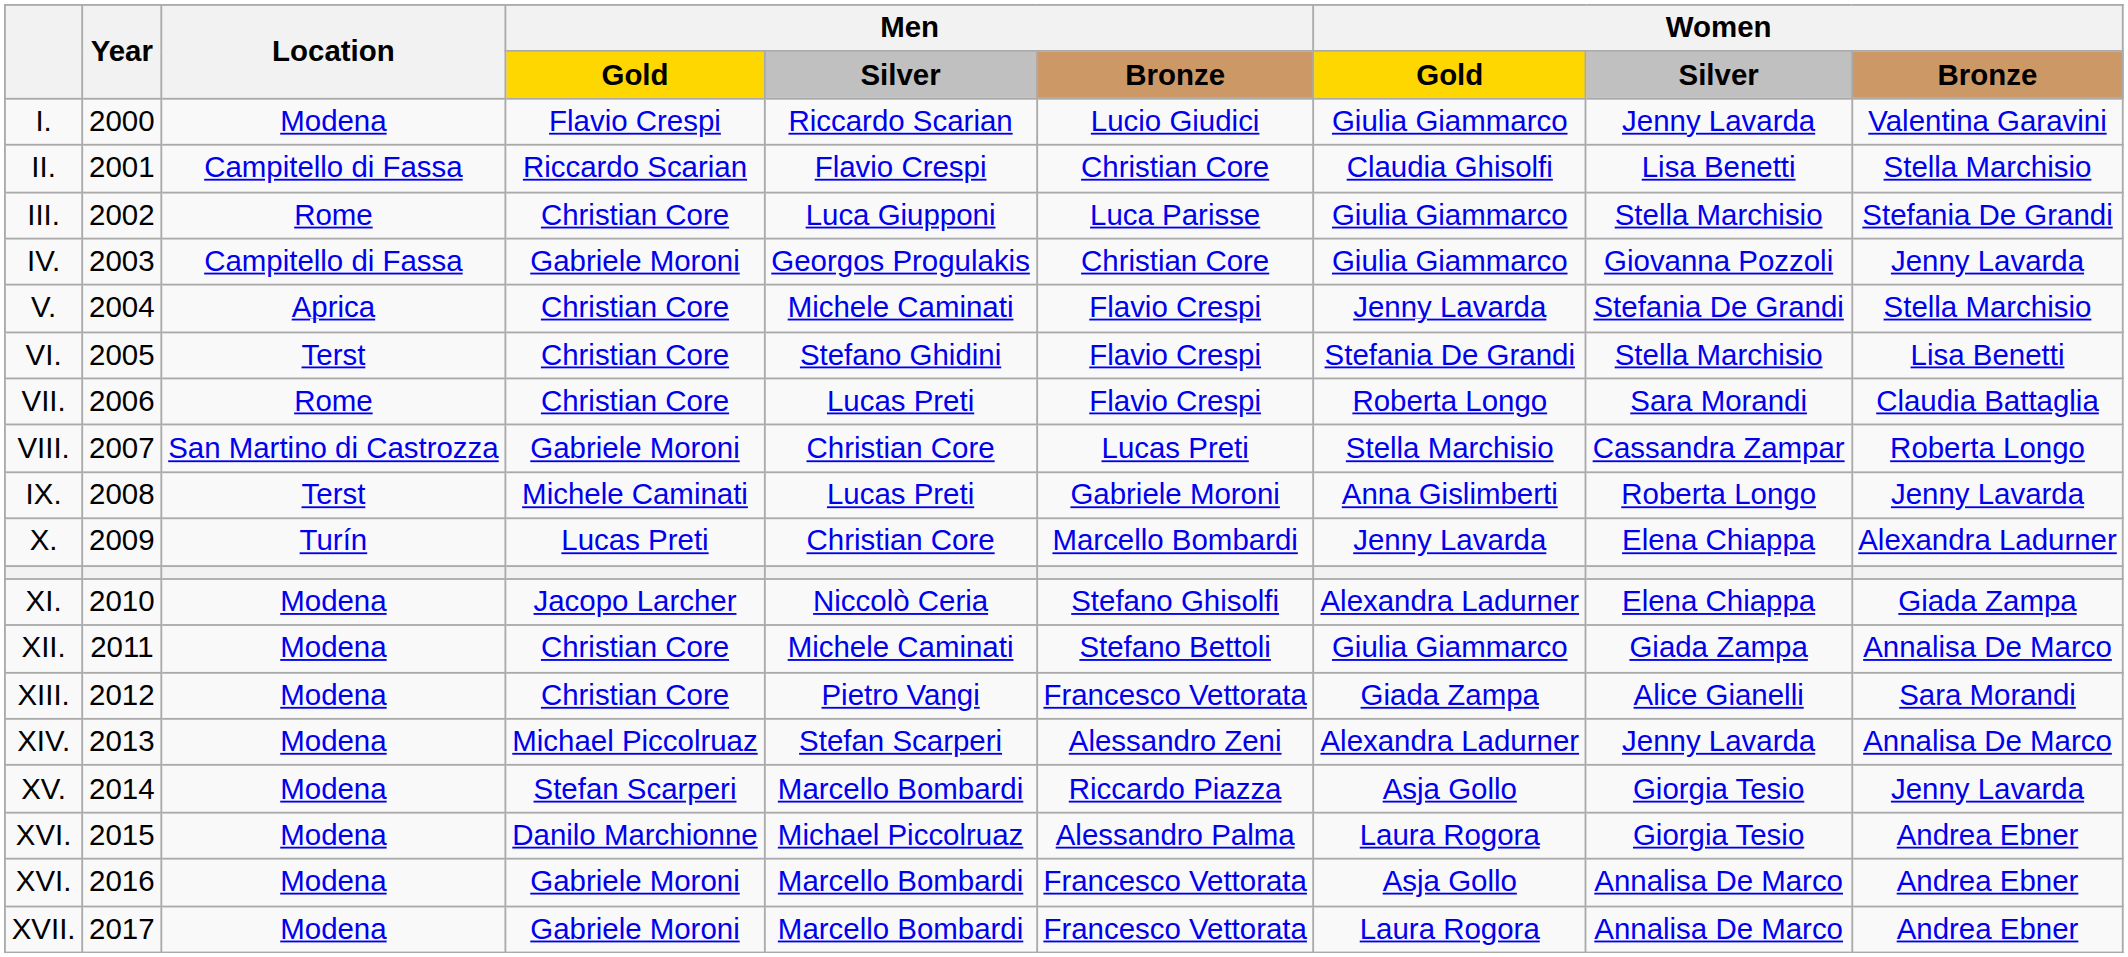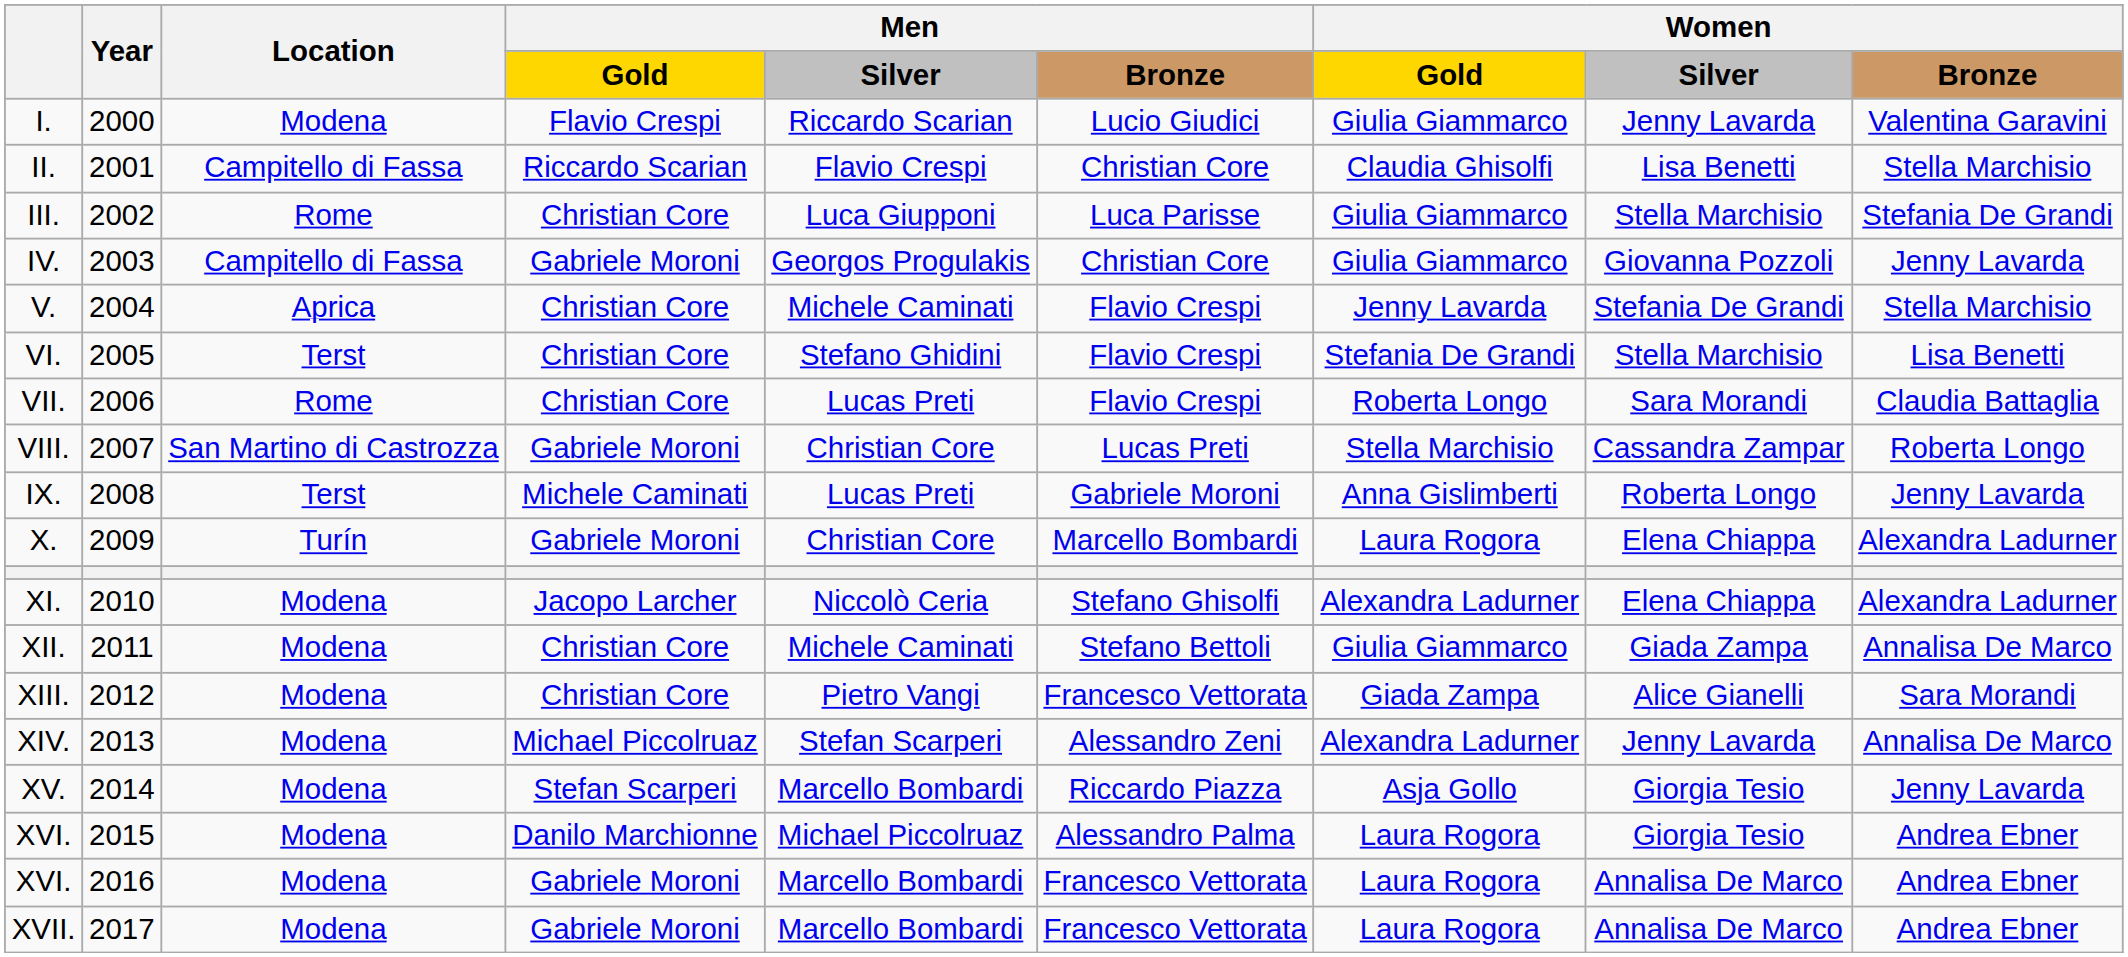X. | Men / Gold: Lucas Preti -> Gabriele Moroni
X. | Women / Gold: Jenny Lavarda -> Laura Rogora
XI. | Women / Bronze: Giada Zampa -> Alexandra Ladurner
XVI. / 2016 | Women / Gold: Asja Gollo -> Laura Rogora
